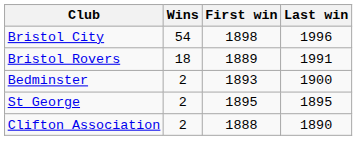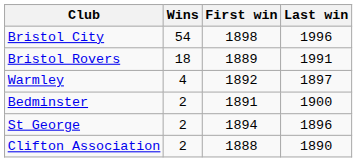+ row: Warmley | 4 | 1892 | 1897
Bedminster | First win: 1893 -> 1891
St George | First win: 1895 -> 1894
St George | Last win: 1895 -> 1896
